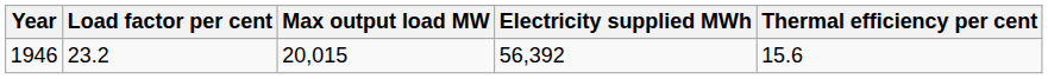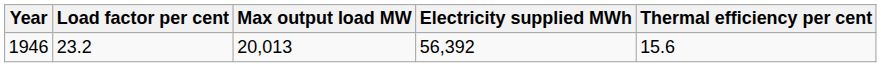1946 | Max output load MW: 20,015 -> 20,013
